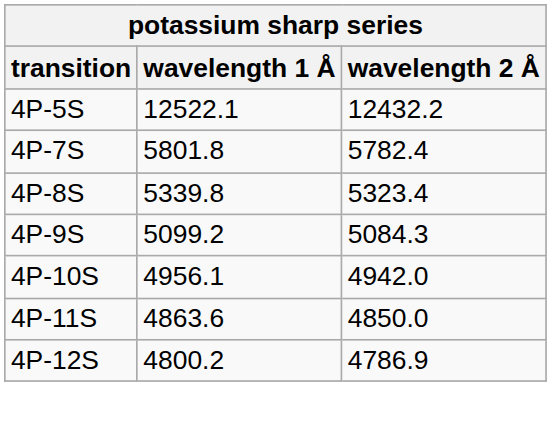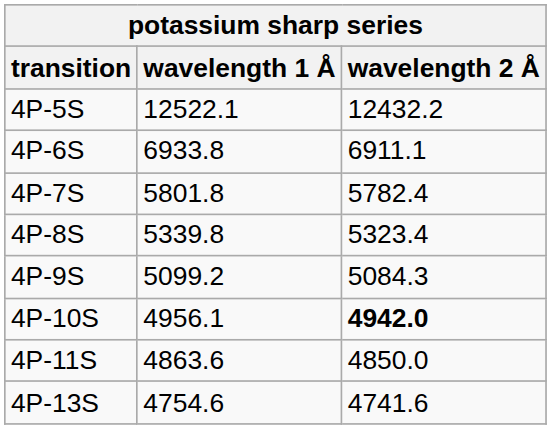+ row: 4P-6S | 6933.8 | 6911.1
4P-10S | wavelength 2 Å: normal -> bold
- row: 4P-12S | 4800.2 | 4786.9
+ row: 4P-13S | 4754.6 | 4741.6
